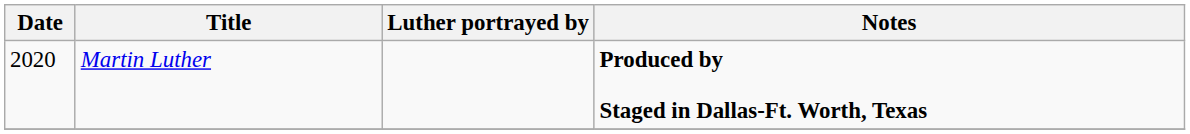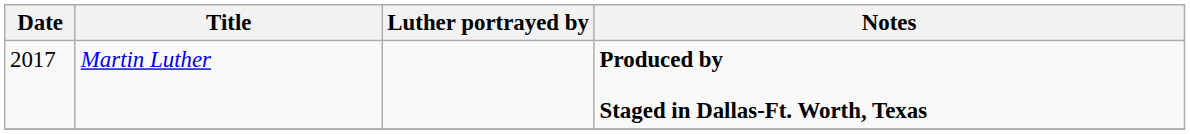Martin Luther | Date: 2020 -> 2017
